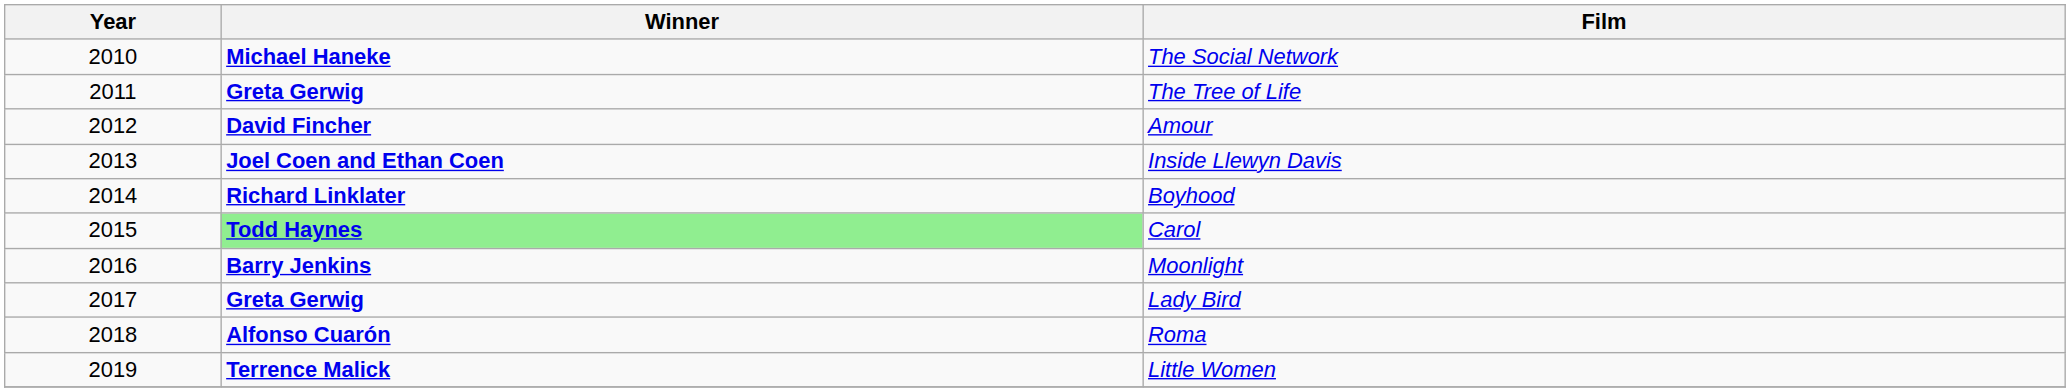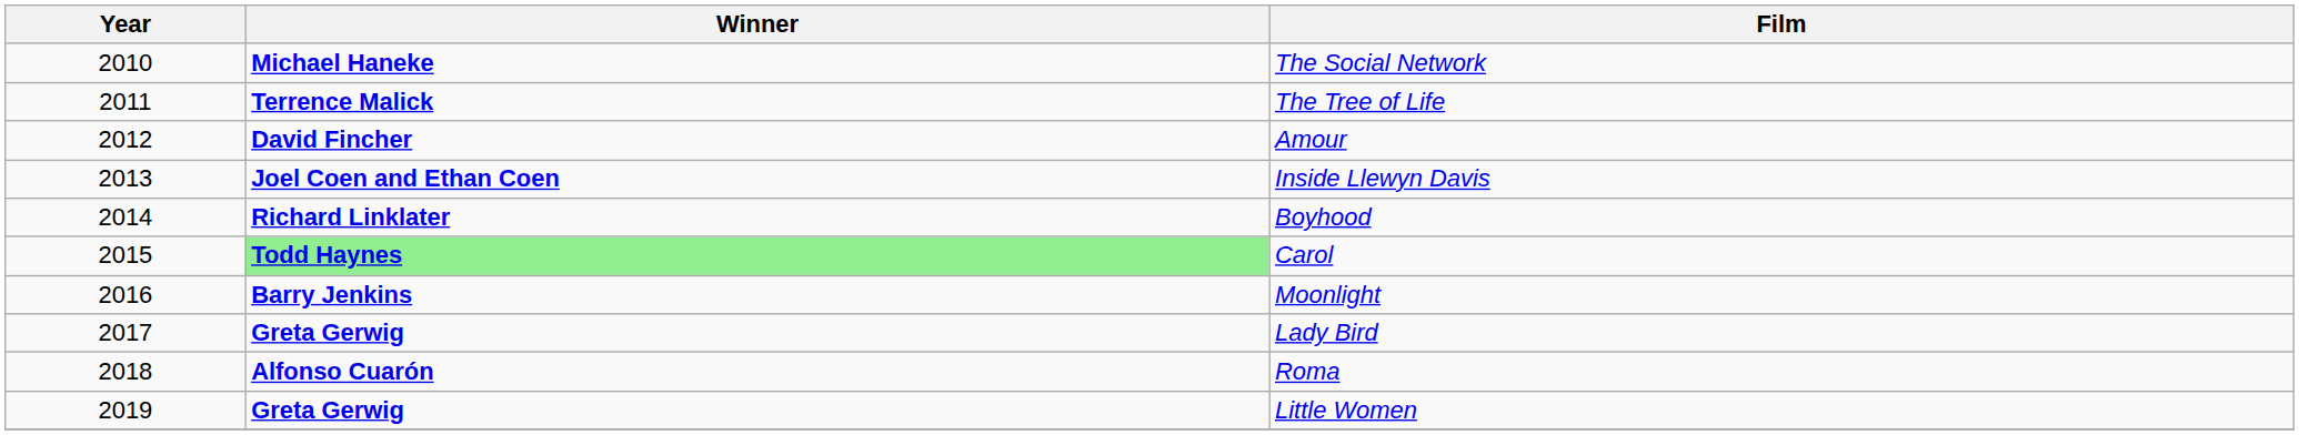The Tree of Life | Winner: Greta Gerwig -> Terrence Malick
Little Women | Winner: Terrence Malick -> Greta Gerwig
